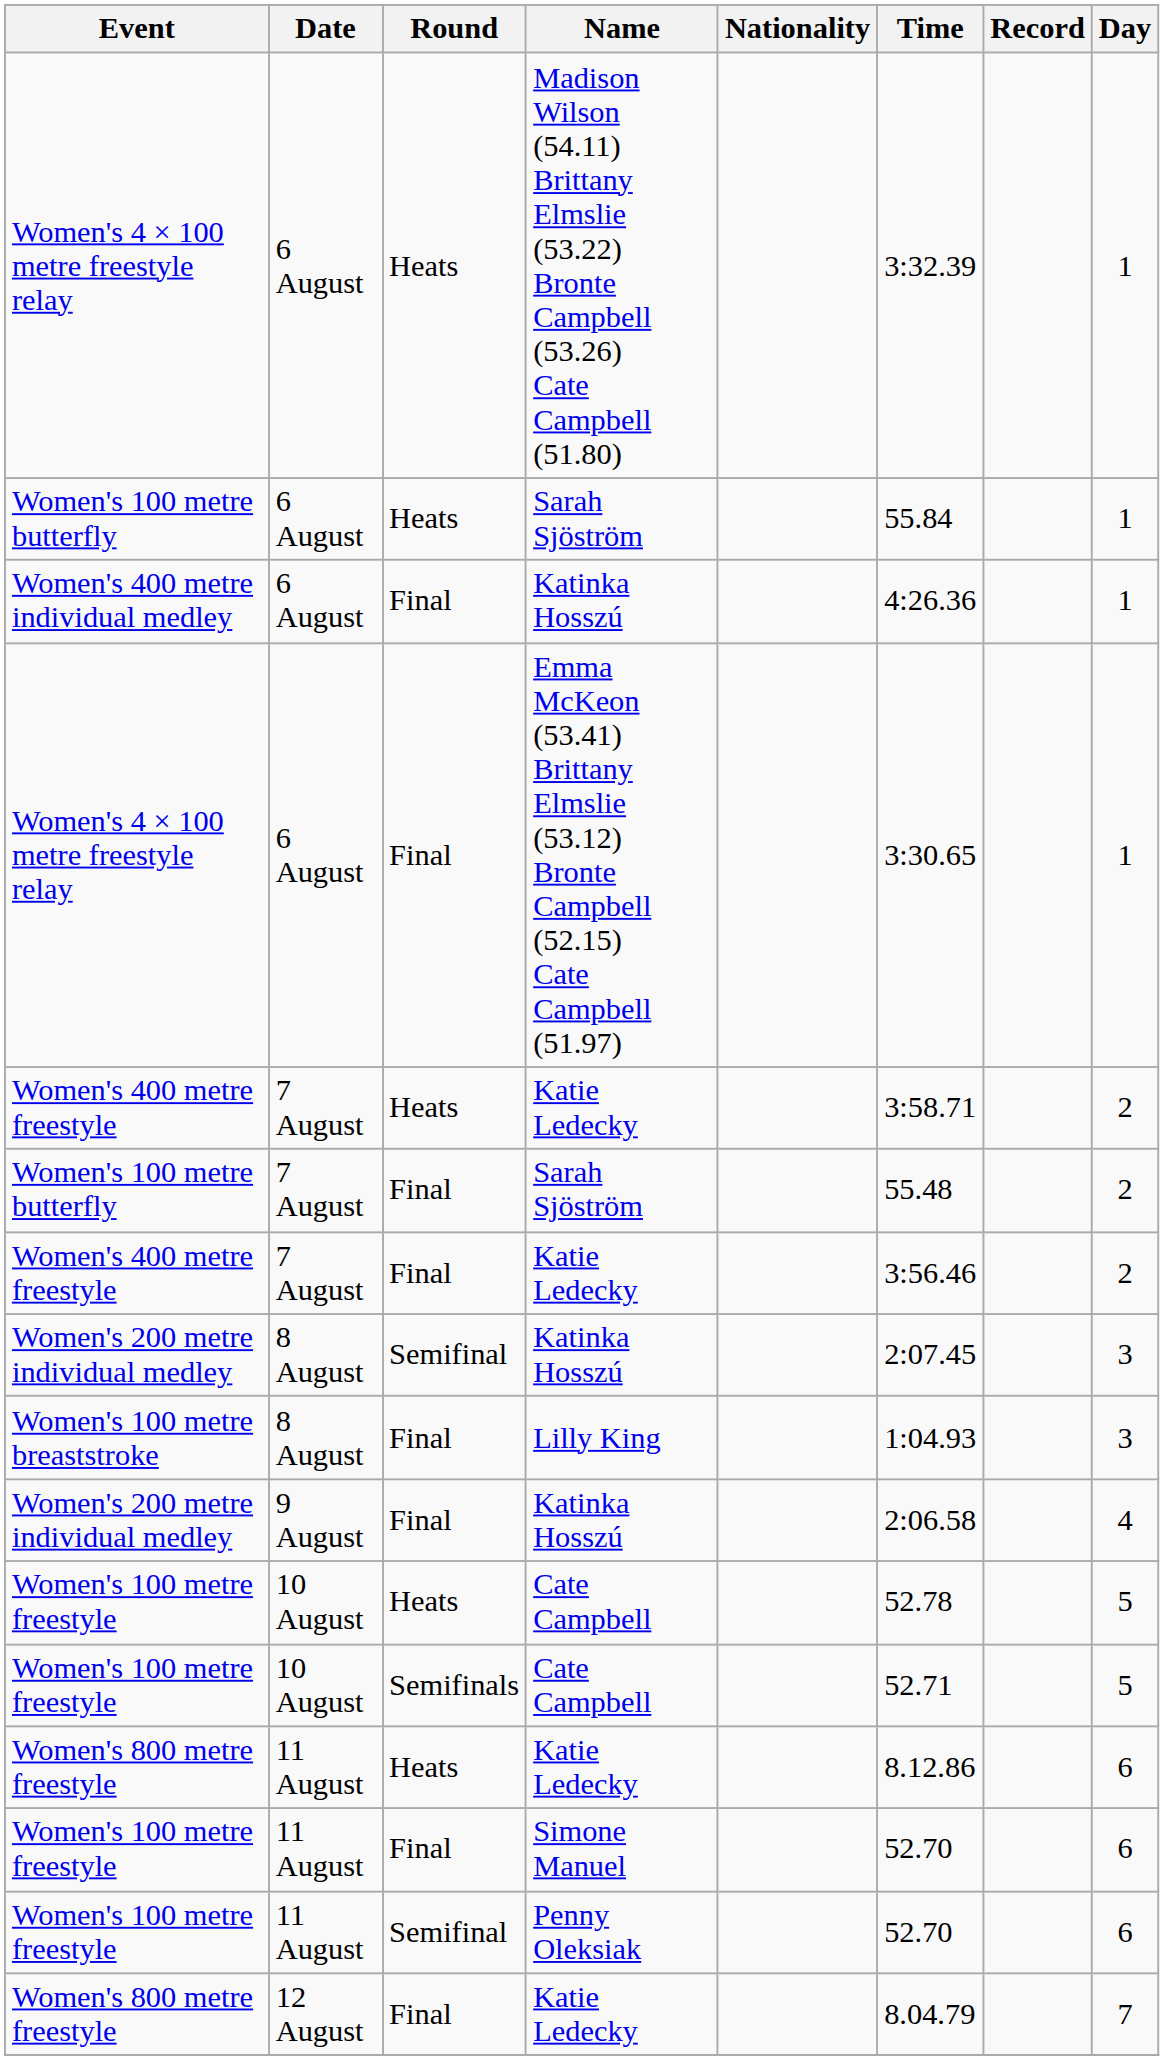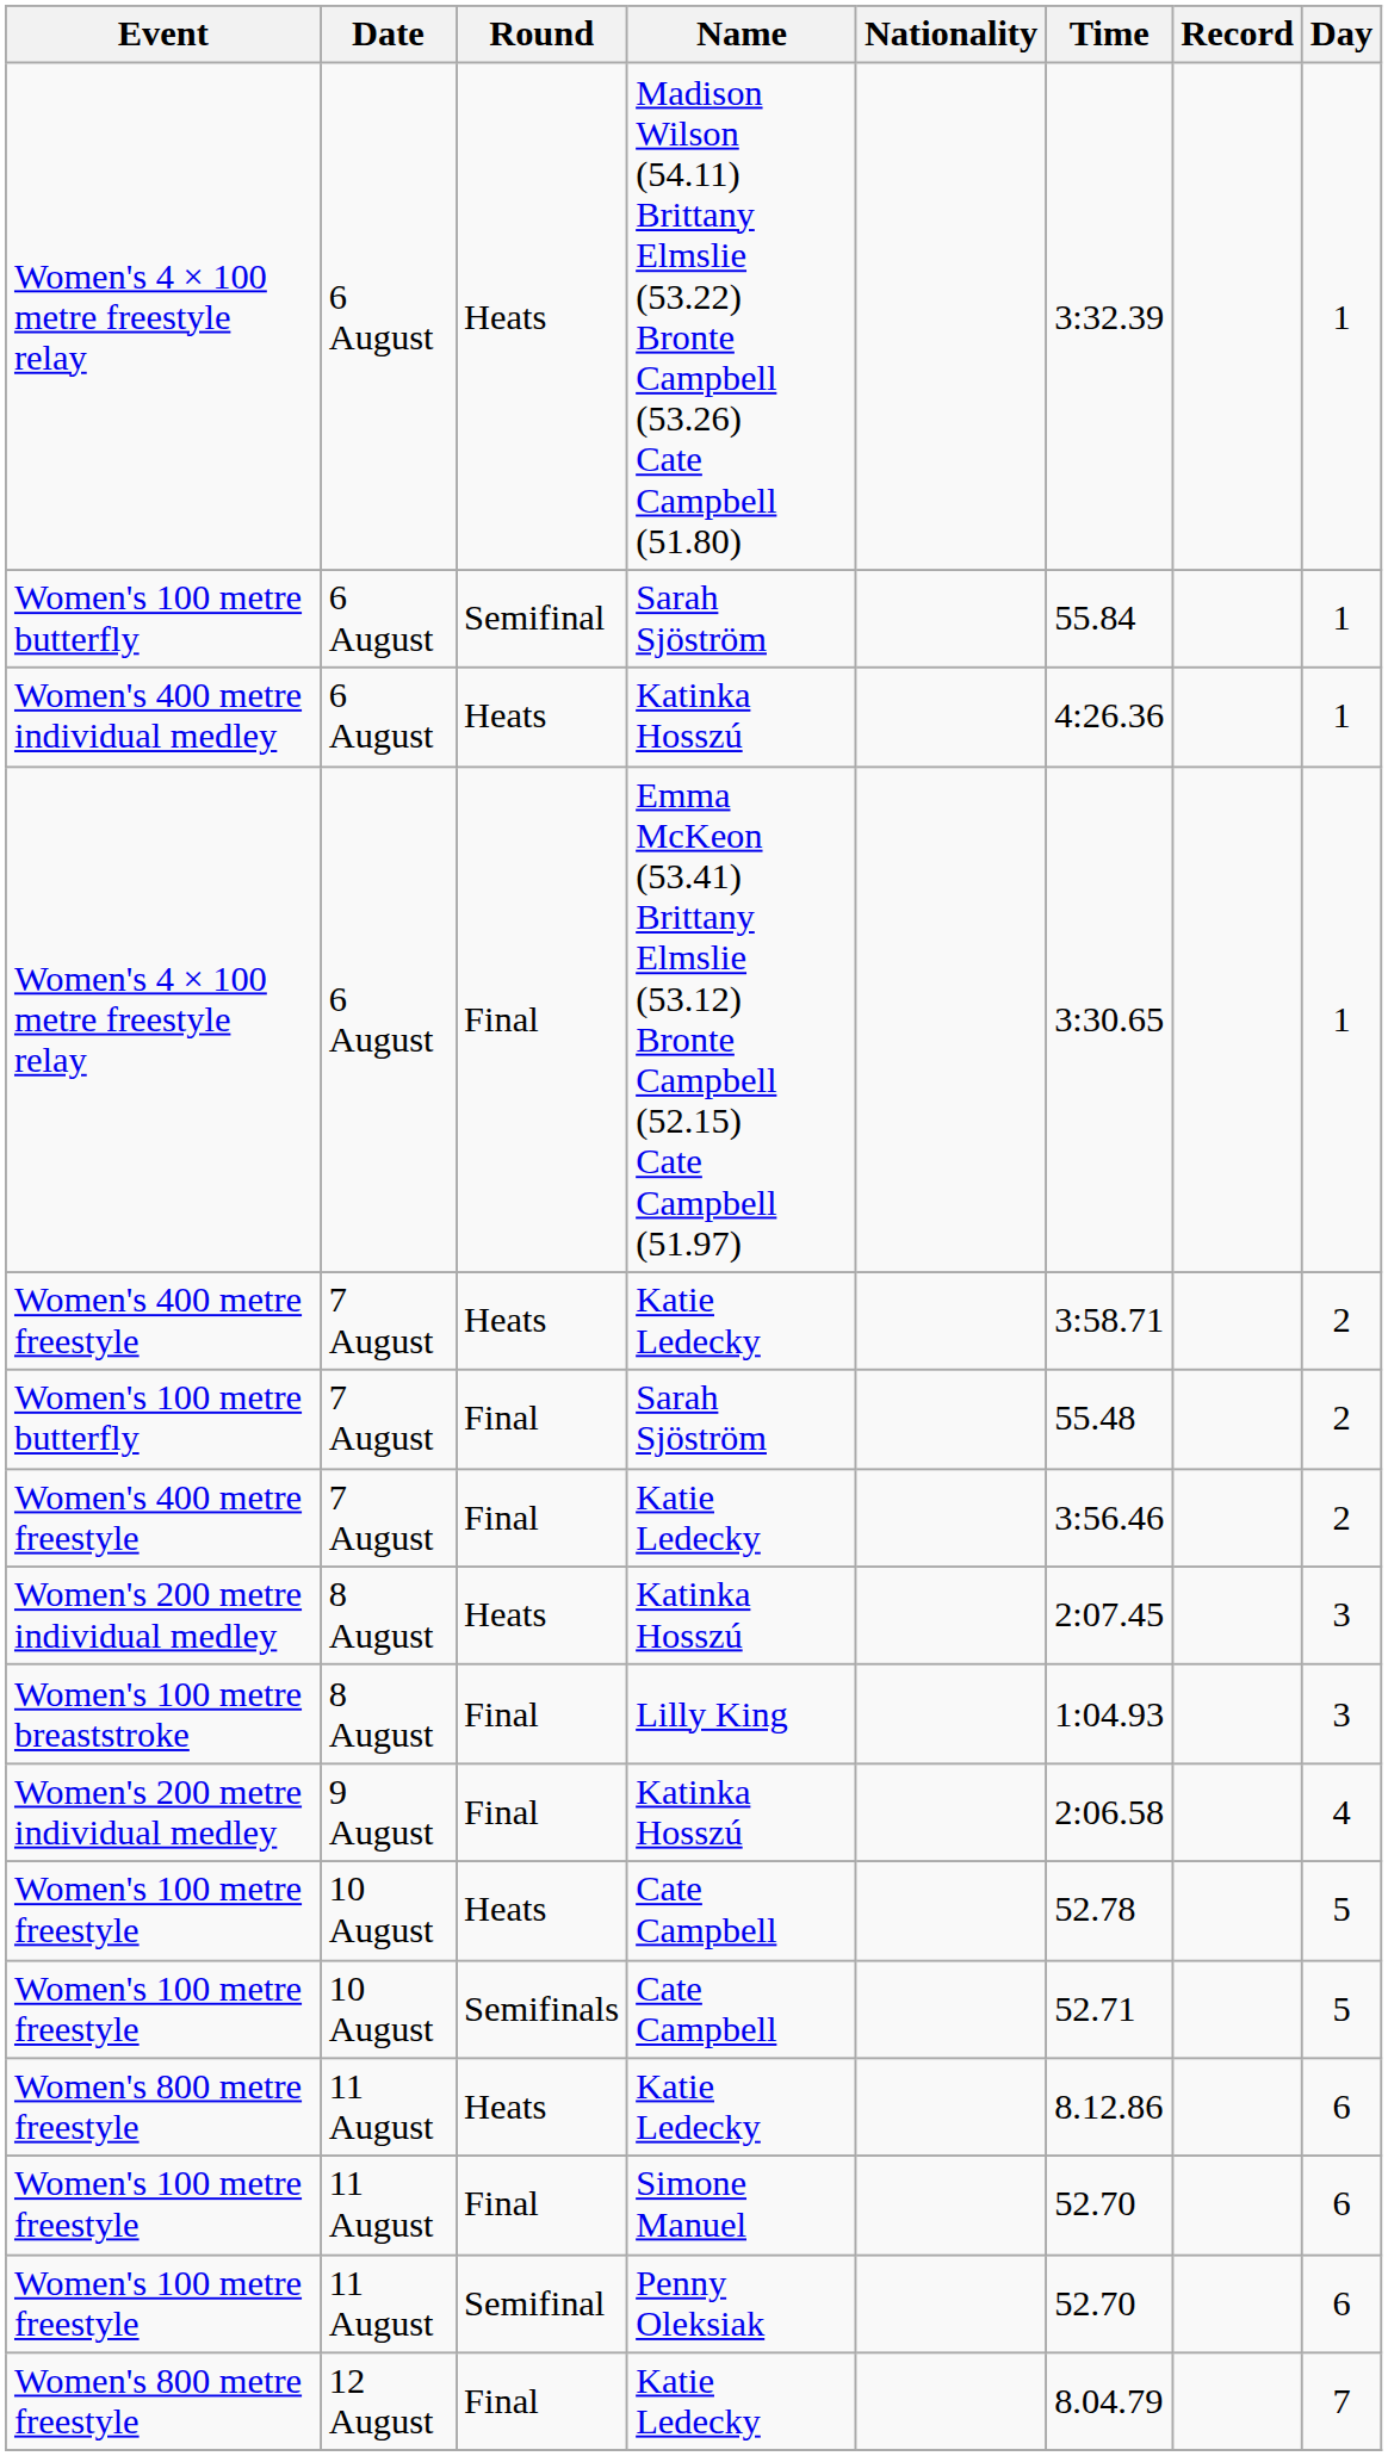6 August / Sarah Sjöström | Round: Heats -> Semifinal
6 August / Katinka Hosszú | Round: Final -> Heats
8 August / Katinka Hosszú | Round: Semifinal -> Heats
